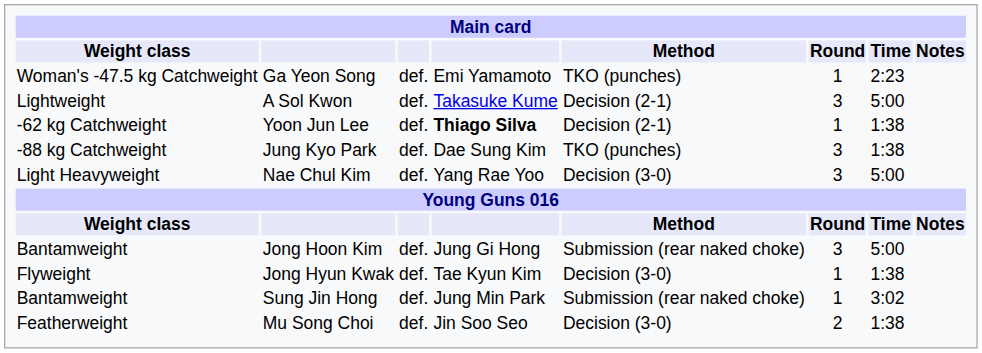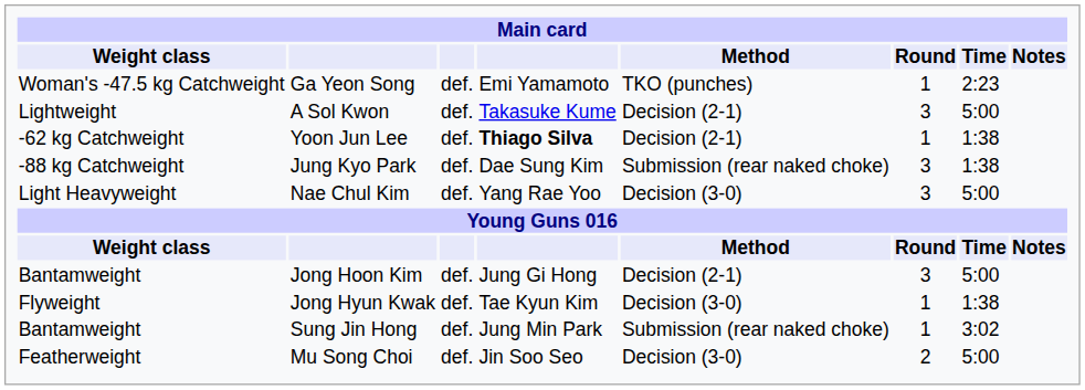Jung Kyo Park | Method: TKO (punches) -> Submission (rear naked choke)
Jong Hoon Kim | Method: Submission (rear naked choke) -> Decision (2-1)
Mu Song Choi | Time: 1:38 -> 5:00
